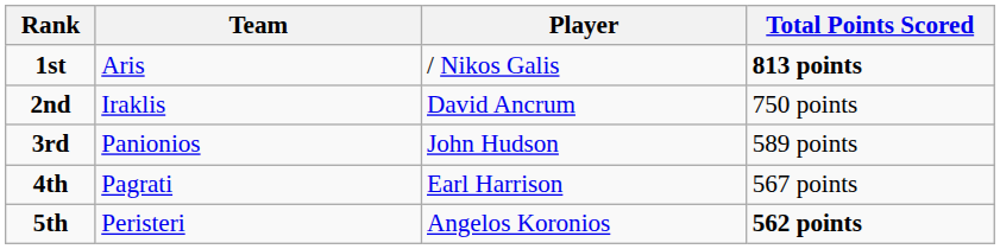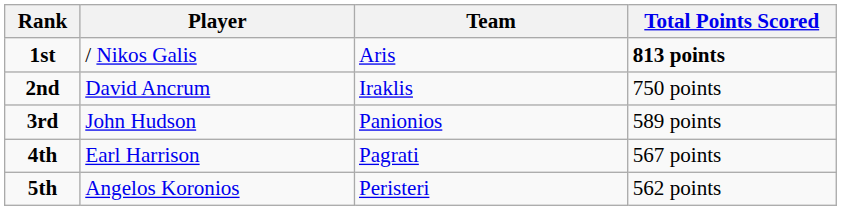columns swapped: Player <-> Team
5th | Total Points Scored: bold -> normal
